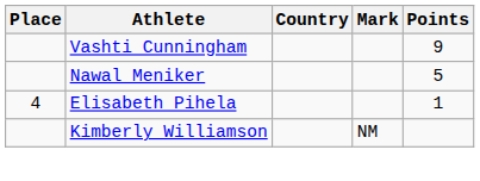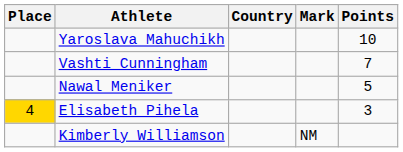+ row: Yaroslava Mahuchikh | 10
Vashti Cunningham | Points: 9 -> 7
Elisabeth Pihela | Place: no background -> gold background
Elisabeth Pihela | Points: 1 -> 3
